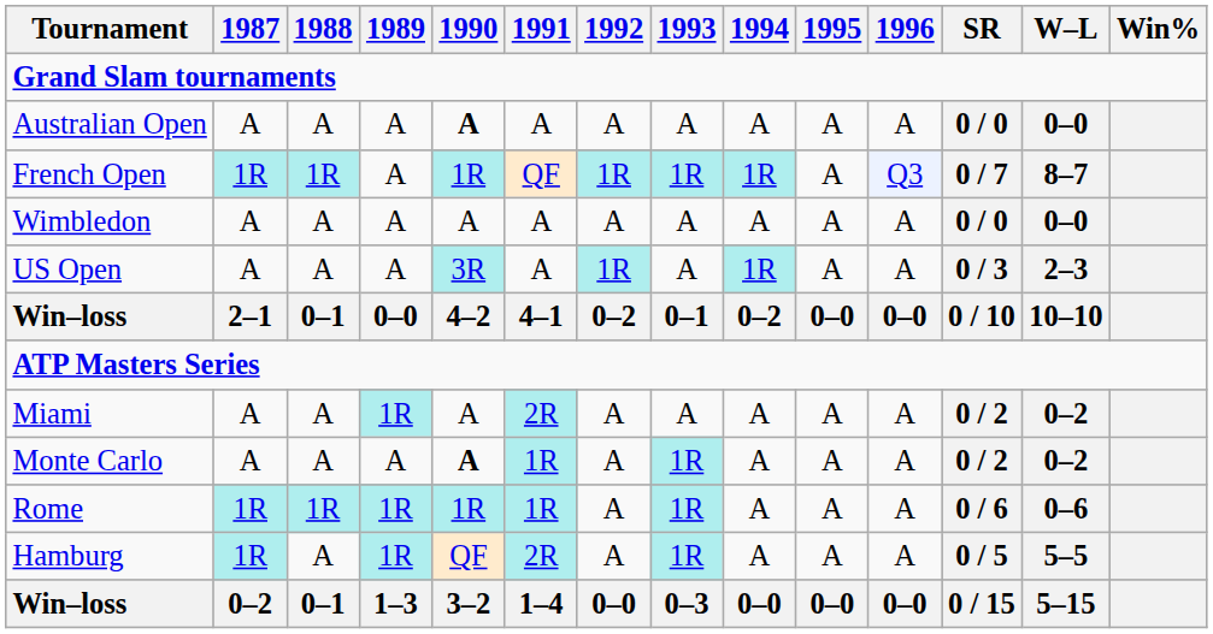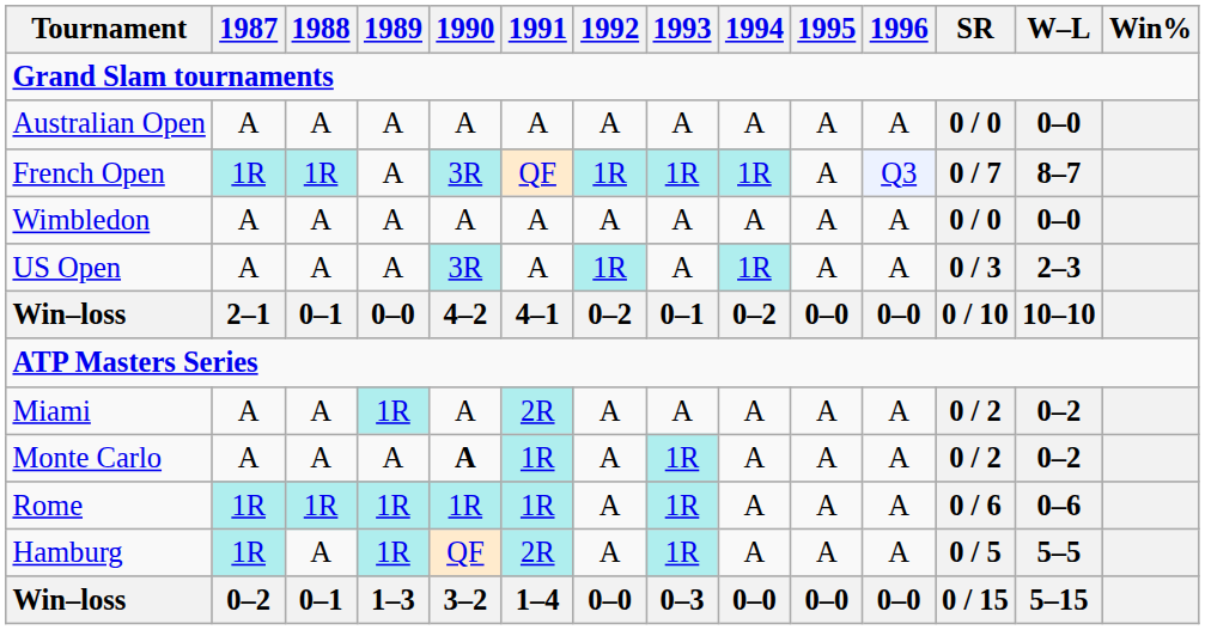Australian Open | 1990: bold -> normal
French Open | 1990: 1R -> 3R
